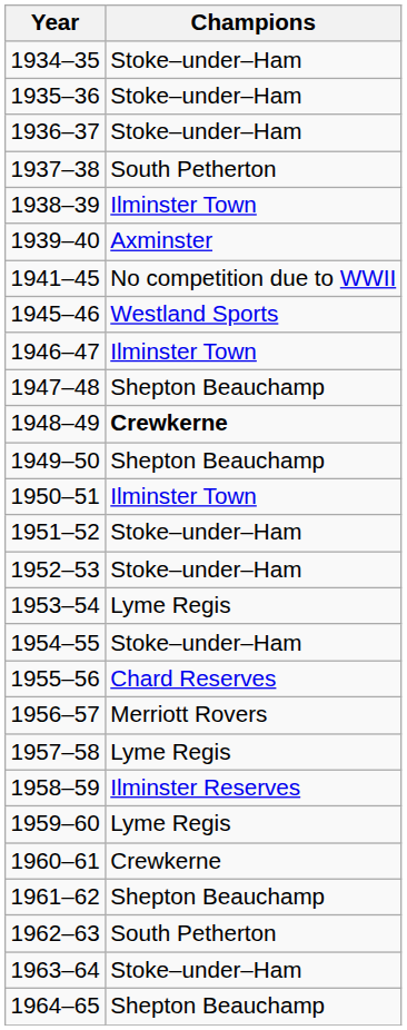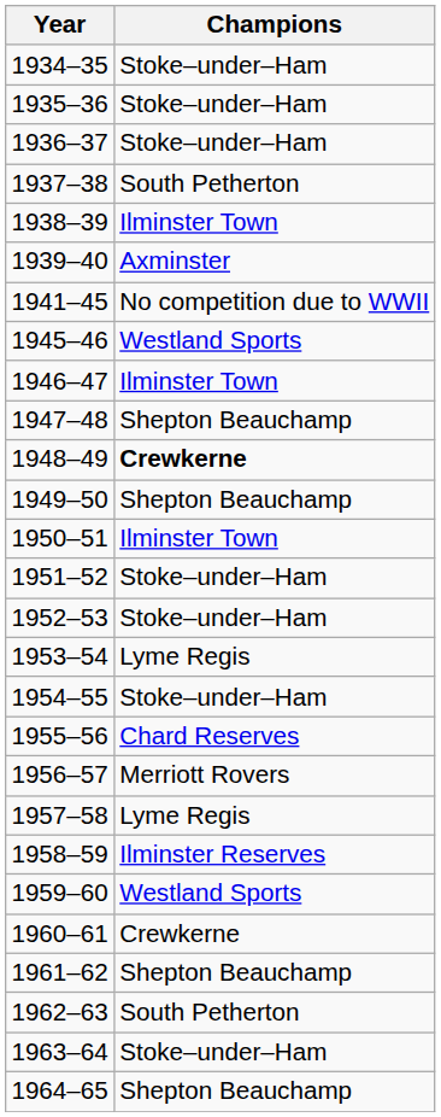1959–60 | Champions: Lyme Regis -> Westland Sports
